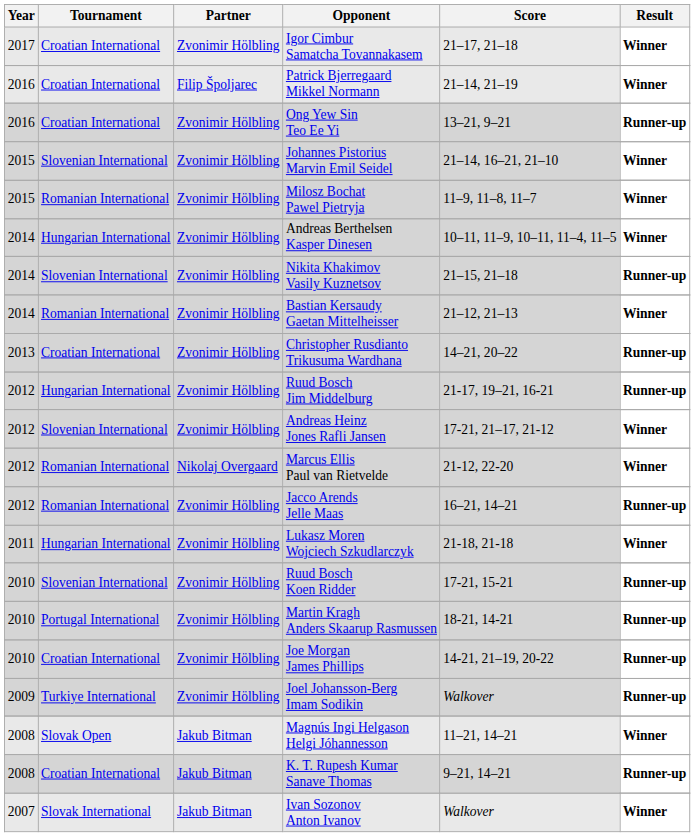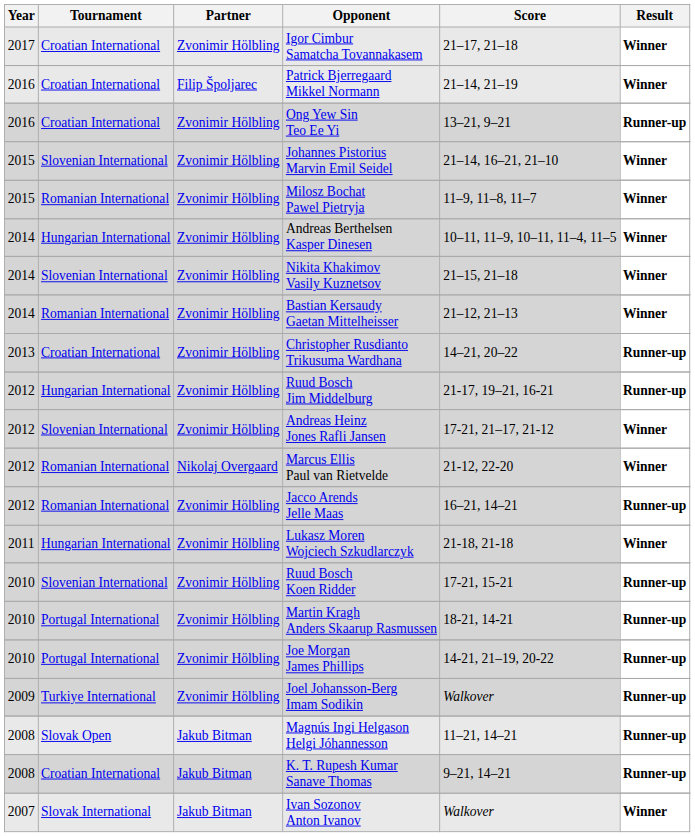Nikita Khakimov Vasily Kuznetsov | Result: Runner-up -> Winner
Joe Morgan James Phillips | Tournament: Croatian International -> Portugal International
Magnús Ingi Helgason Helgi Jóhannesson | Result: Winner -> Runner-up
